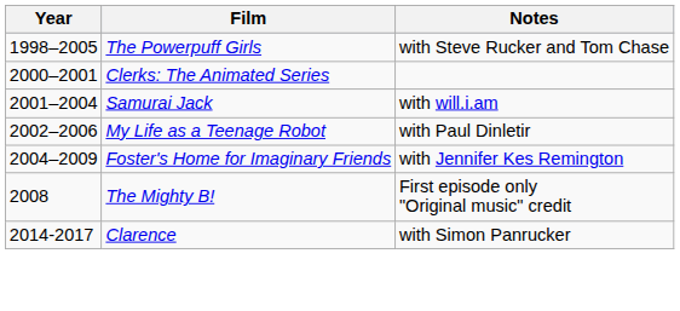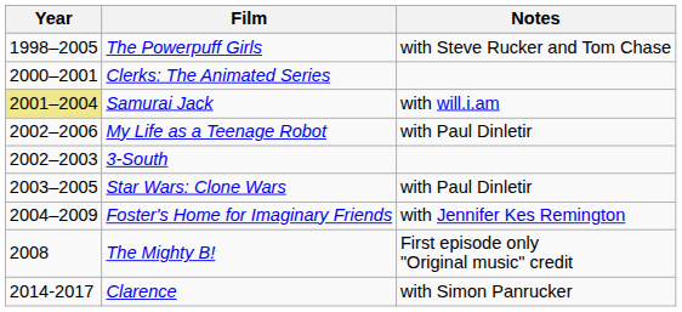Samurai Jack | Year: no background -> khaki background
+ row: 2002–2003 | 3-South
+ row: 2003–2005 | Star Wars: Clone Wars | with Paul Dinletir
